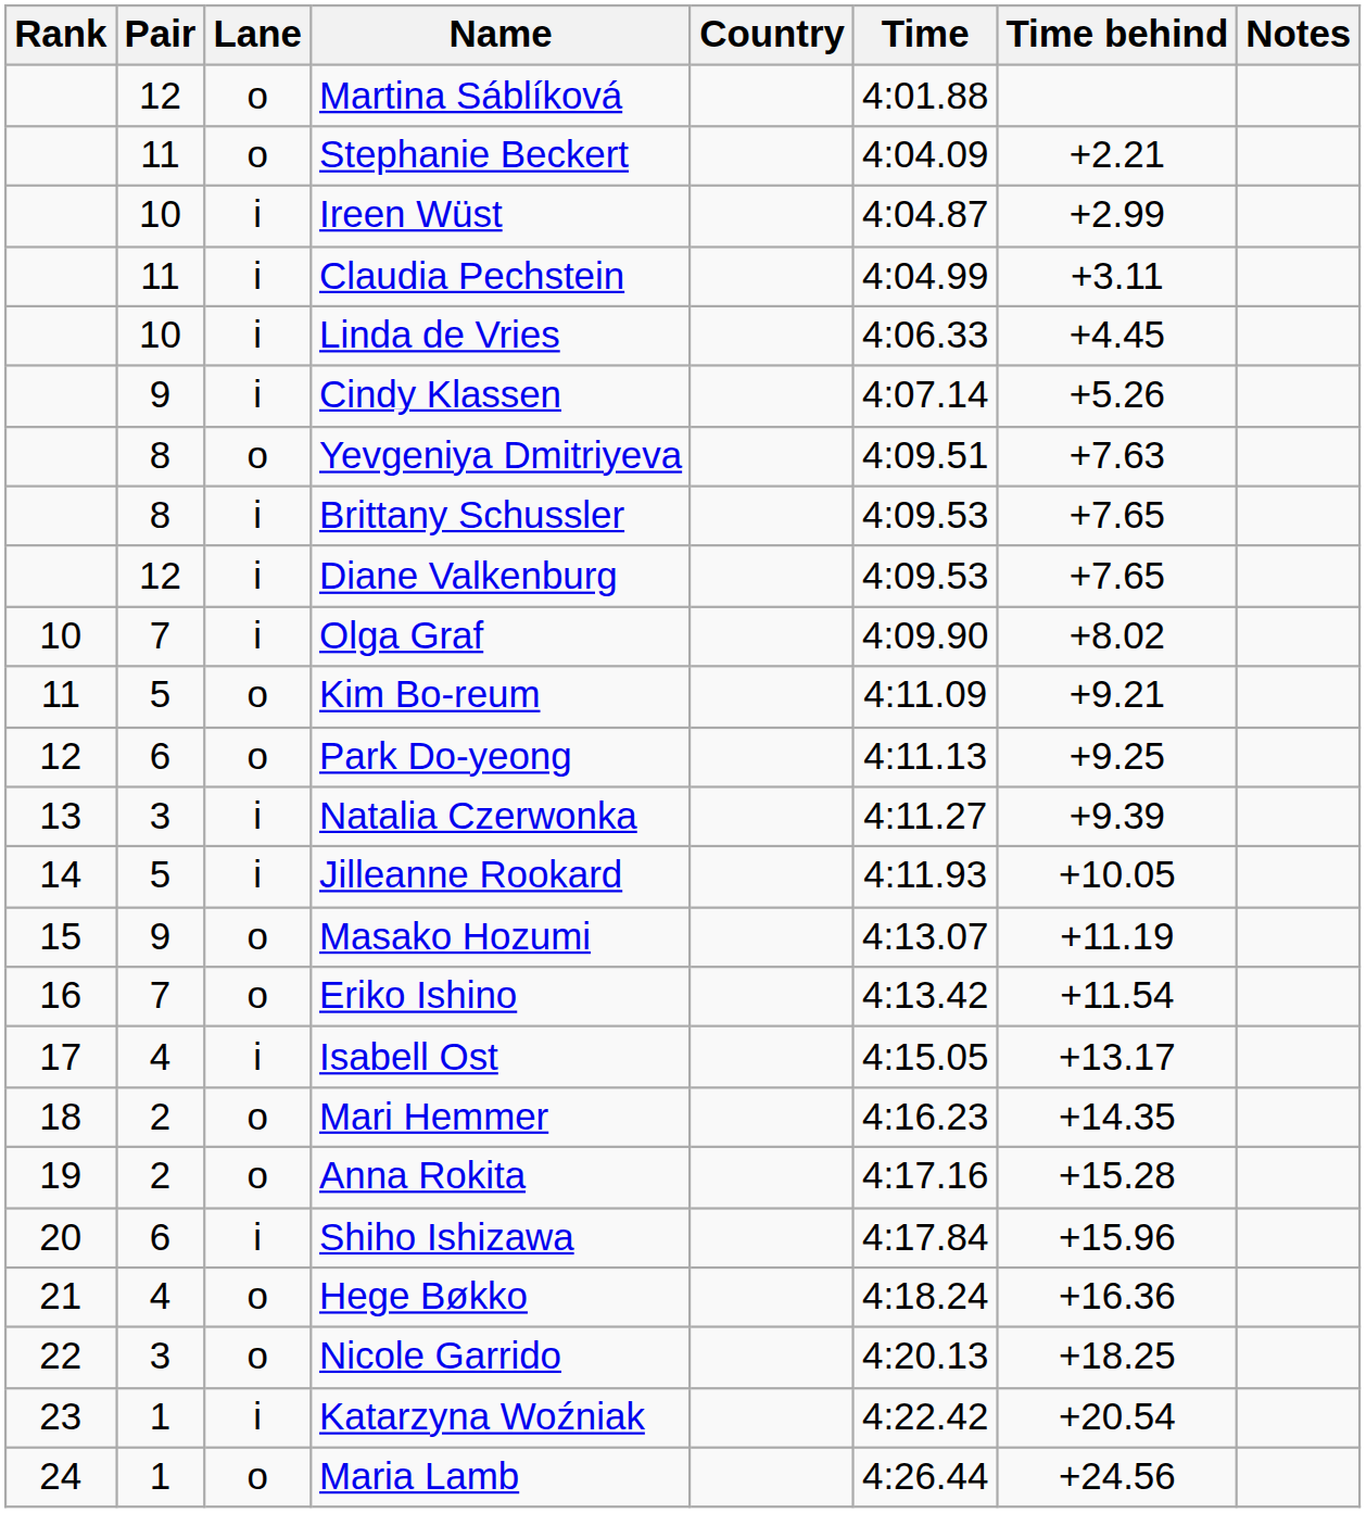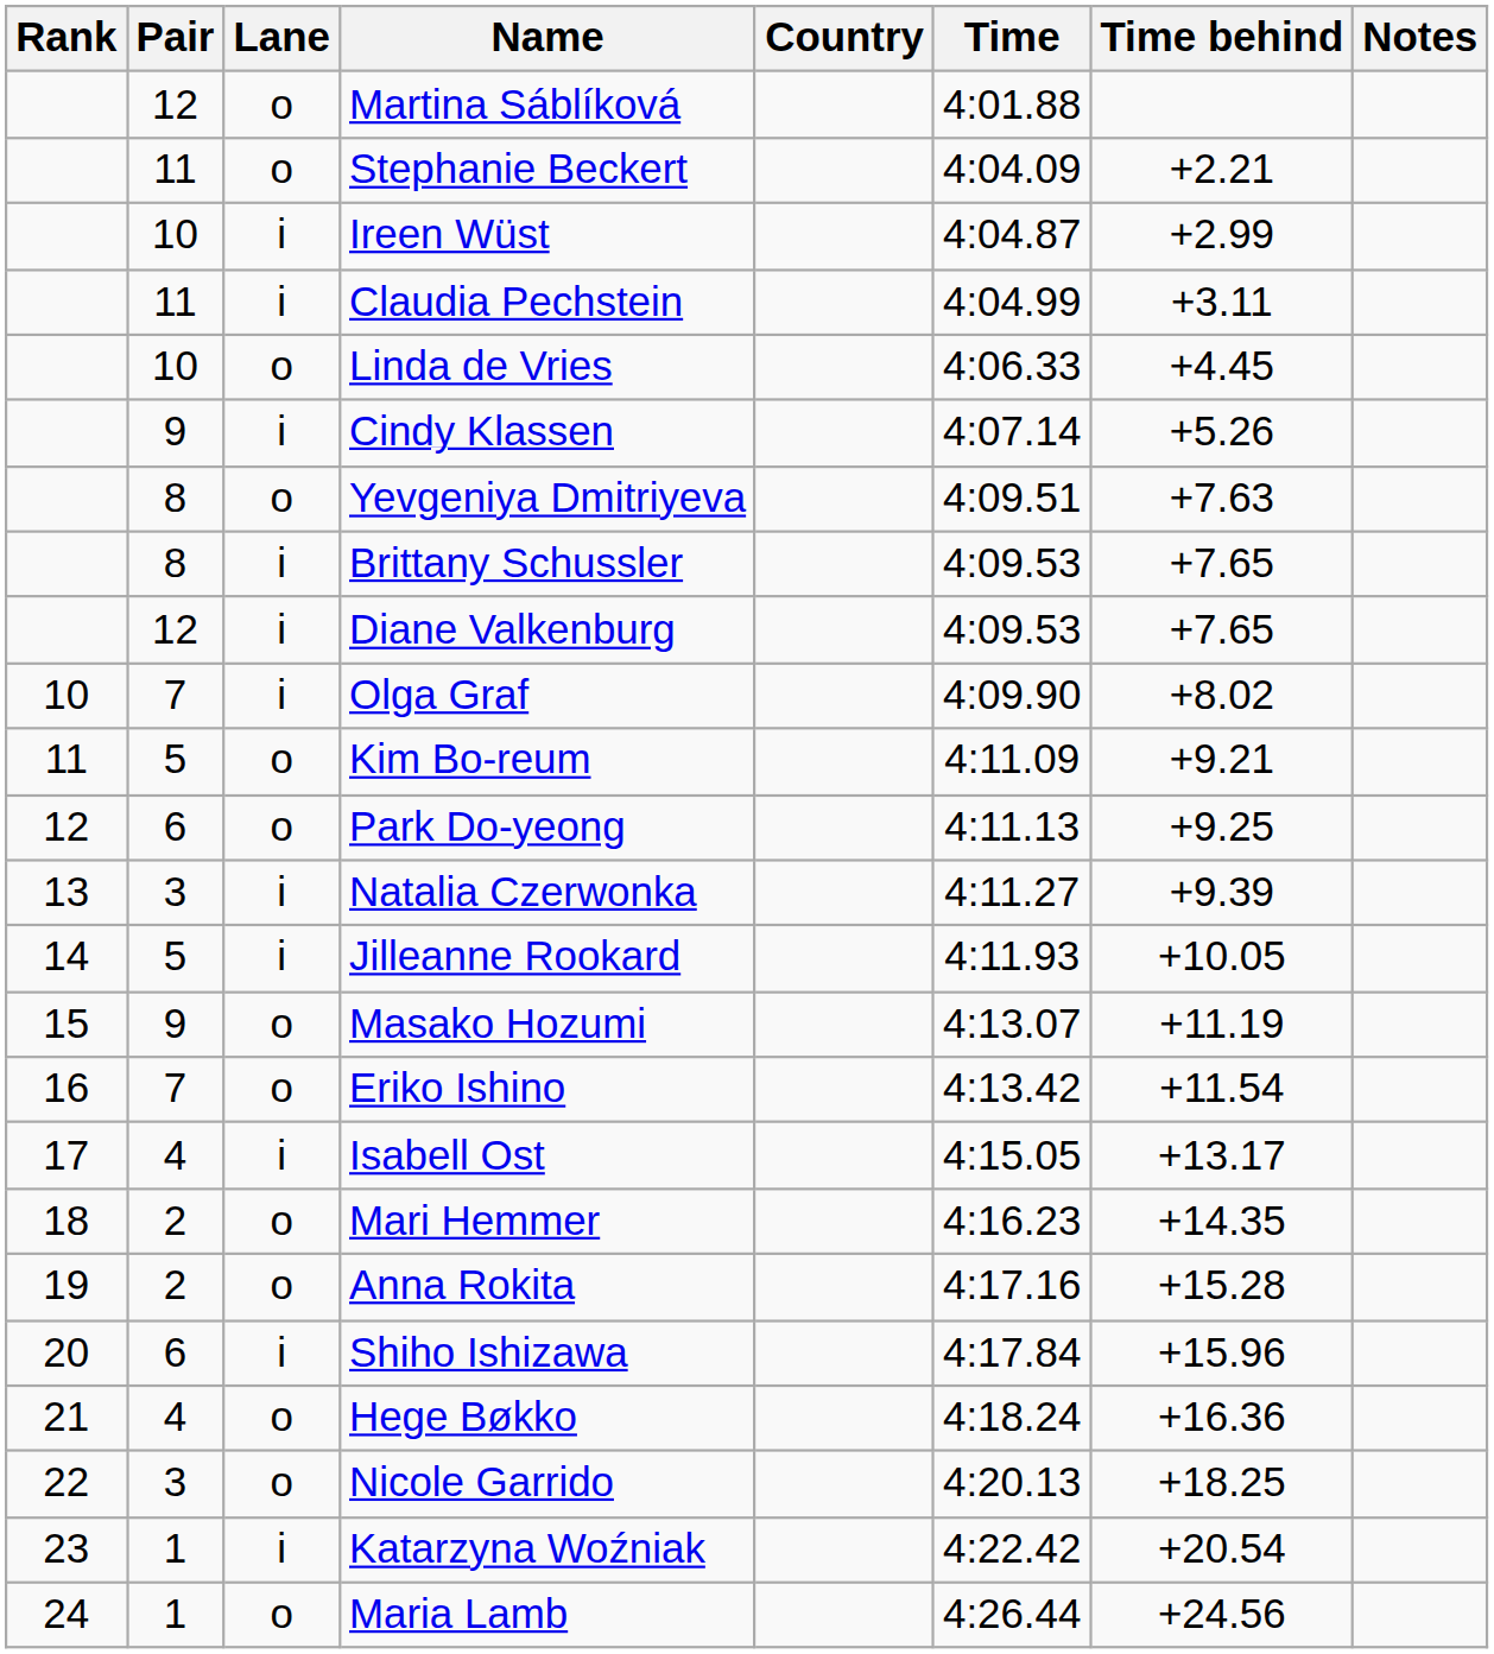Linda de Vries | Lane: i -> o
